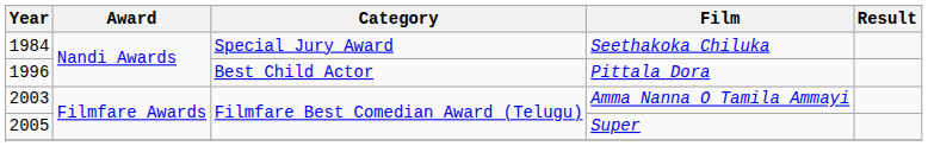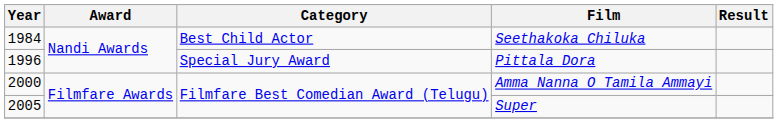Seethakoka Chiluka | Category: Special Jury Award -> Best Child Actor
Pittala Dora | Category: Best Child Actor -> Special Jury Award
Amma Nanna O Tamila Ammayi | Year: 2003 -> 2000
